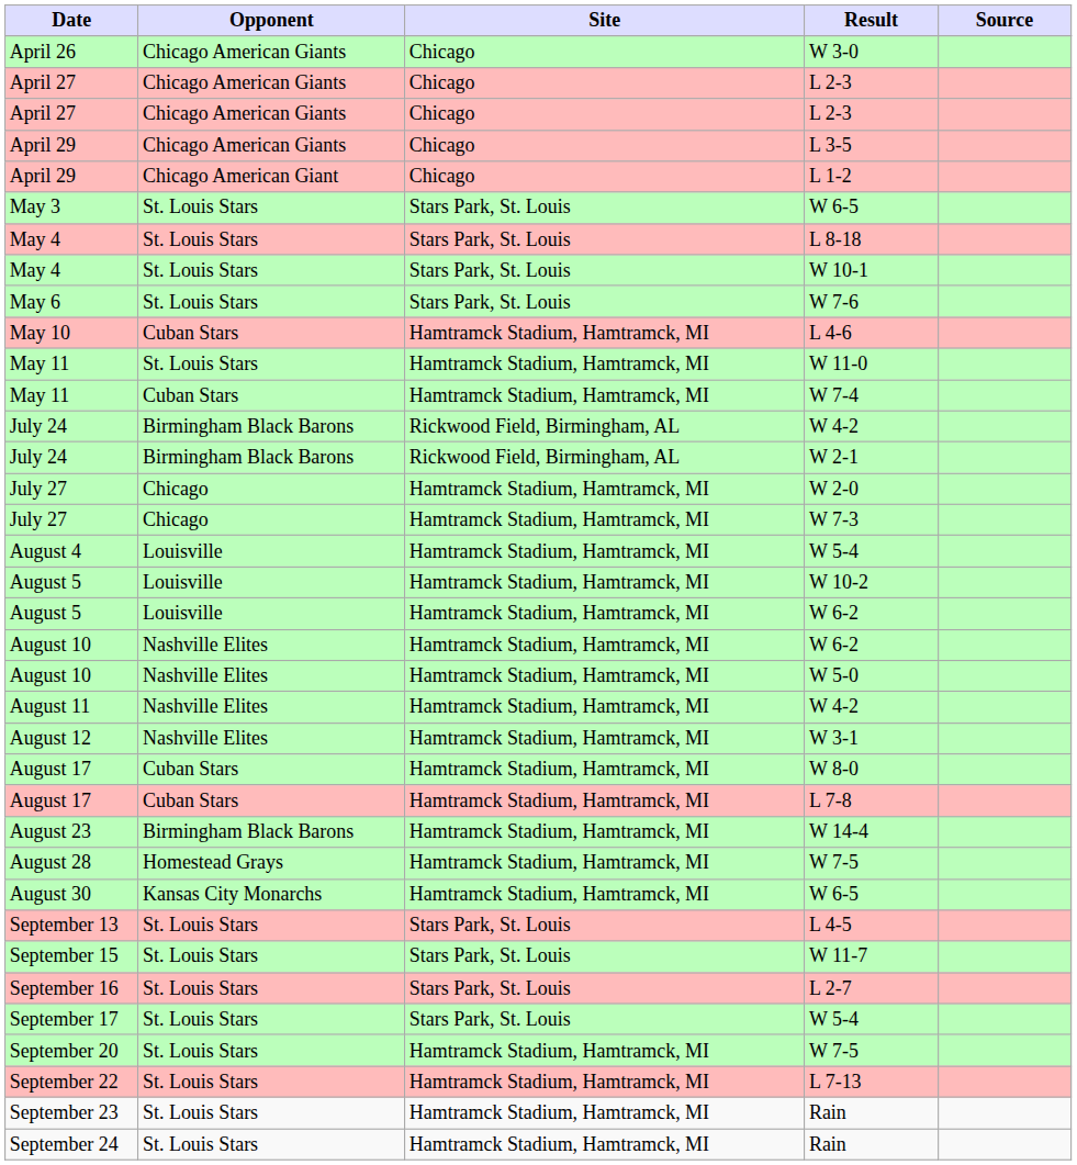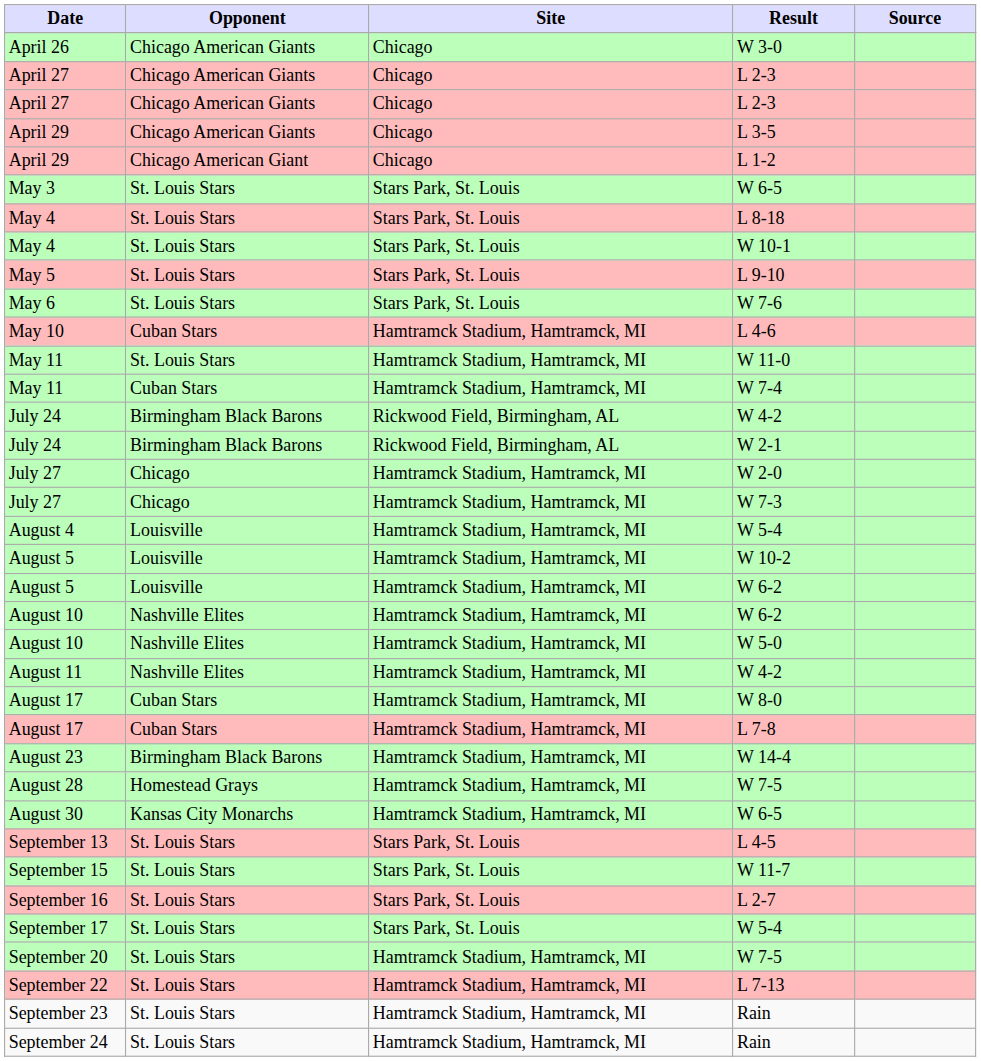+ row: May 5 | St. Louis Stars | Stars Park, St. Louis | L 9-10
- row: August 12 | Nashville Elites | Hamtramck Stadium, Hamtramck, MI | W 3-1
